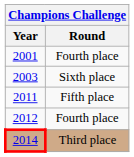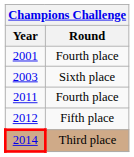2011 | Round: Fifth place -> Fourth place
2012 | Round: Fourth place -> Fifth place
